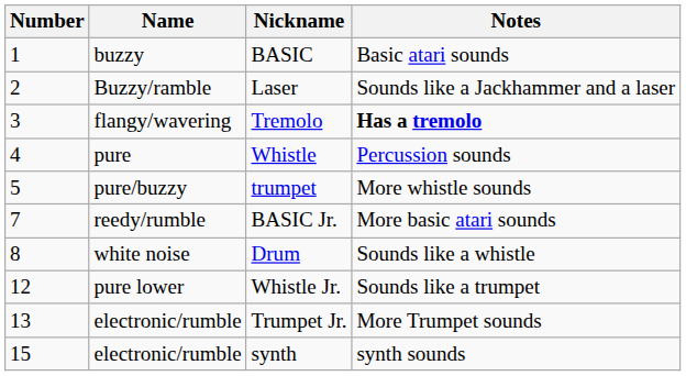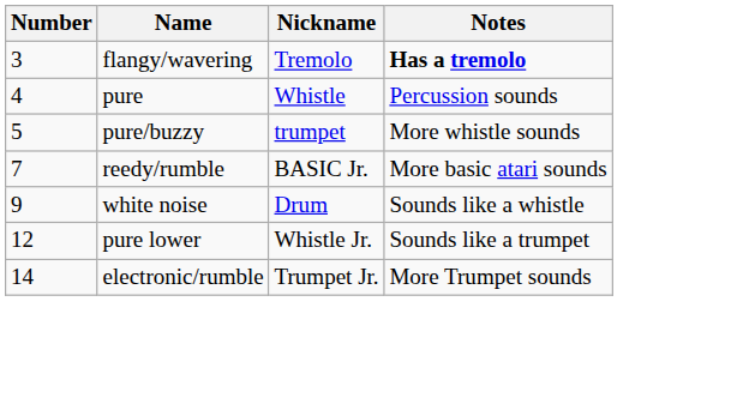- row: 1 | buzzy | BASIC | Basic atari sounds
- row: 2 | Buzzy/ramble | Laser | Sounds like a Jackhammer and a laser
Drum | Number: 8 -> 9
Trumpet Jr. | Number: 13 -> 14
- row: 15 | electronic/rumble | synth | synth sounds
